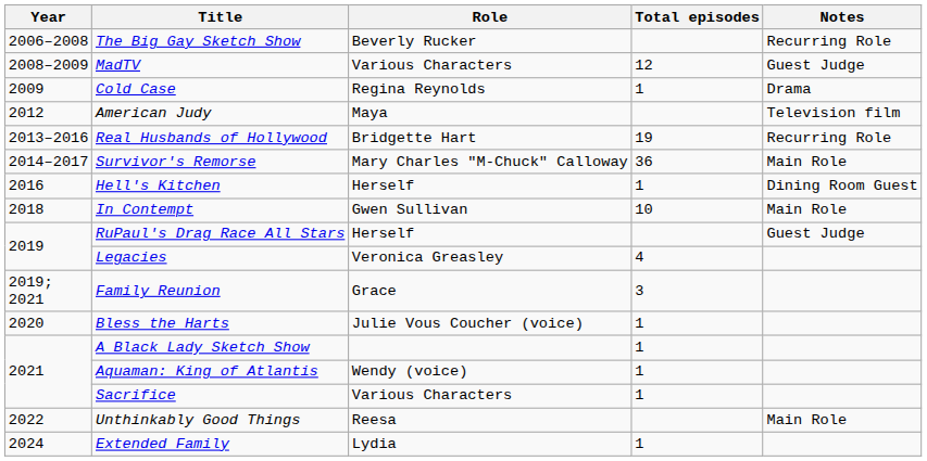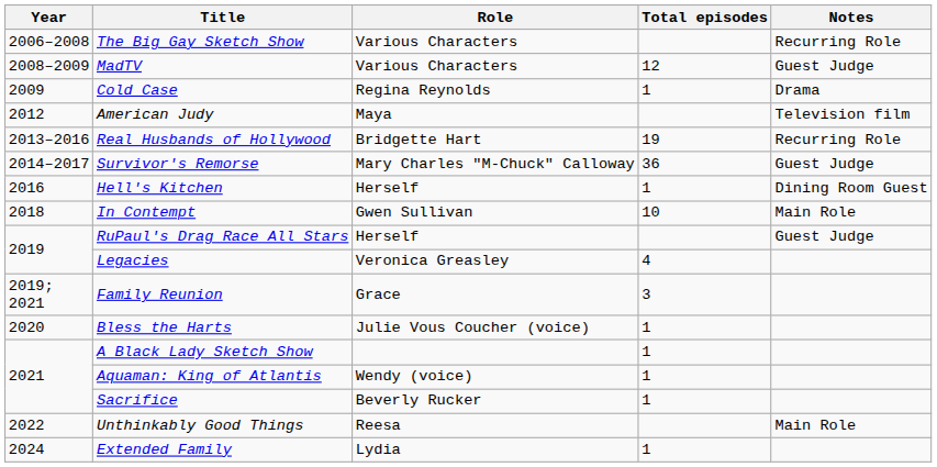The Big Gay Sketch Show | Role: Beverly Rucker -> Various Characters
Survivor's Remorse | Notes: Main Role -> Guest Judge
Sacrifice | Role: Various Characters -> Beverly Rucker
